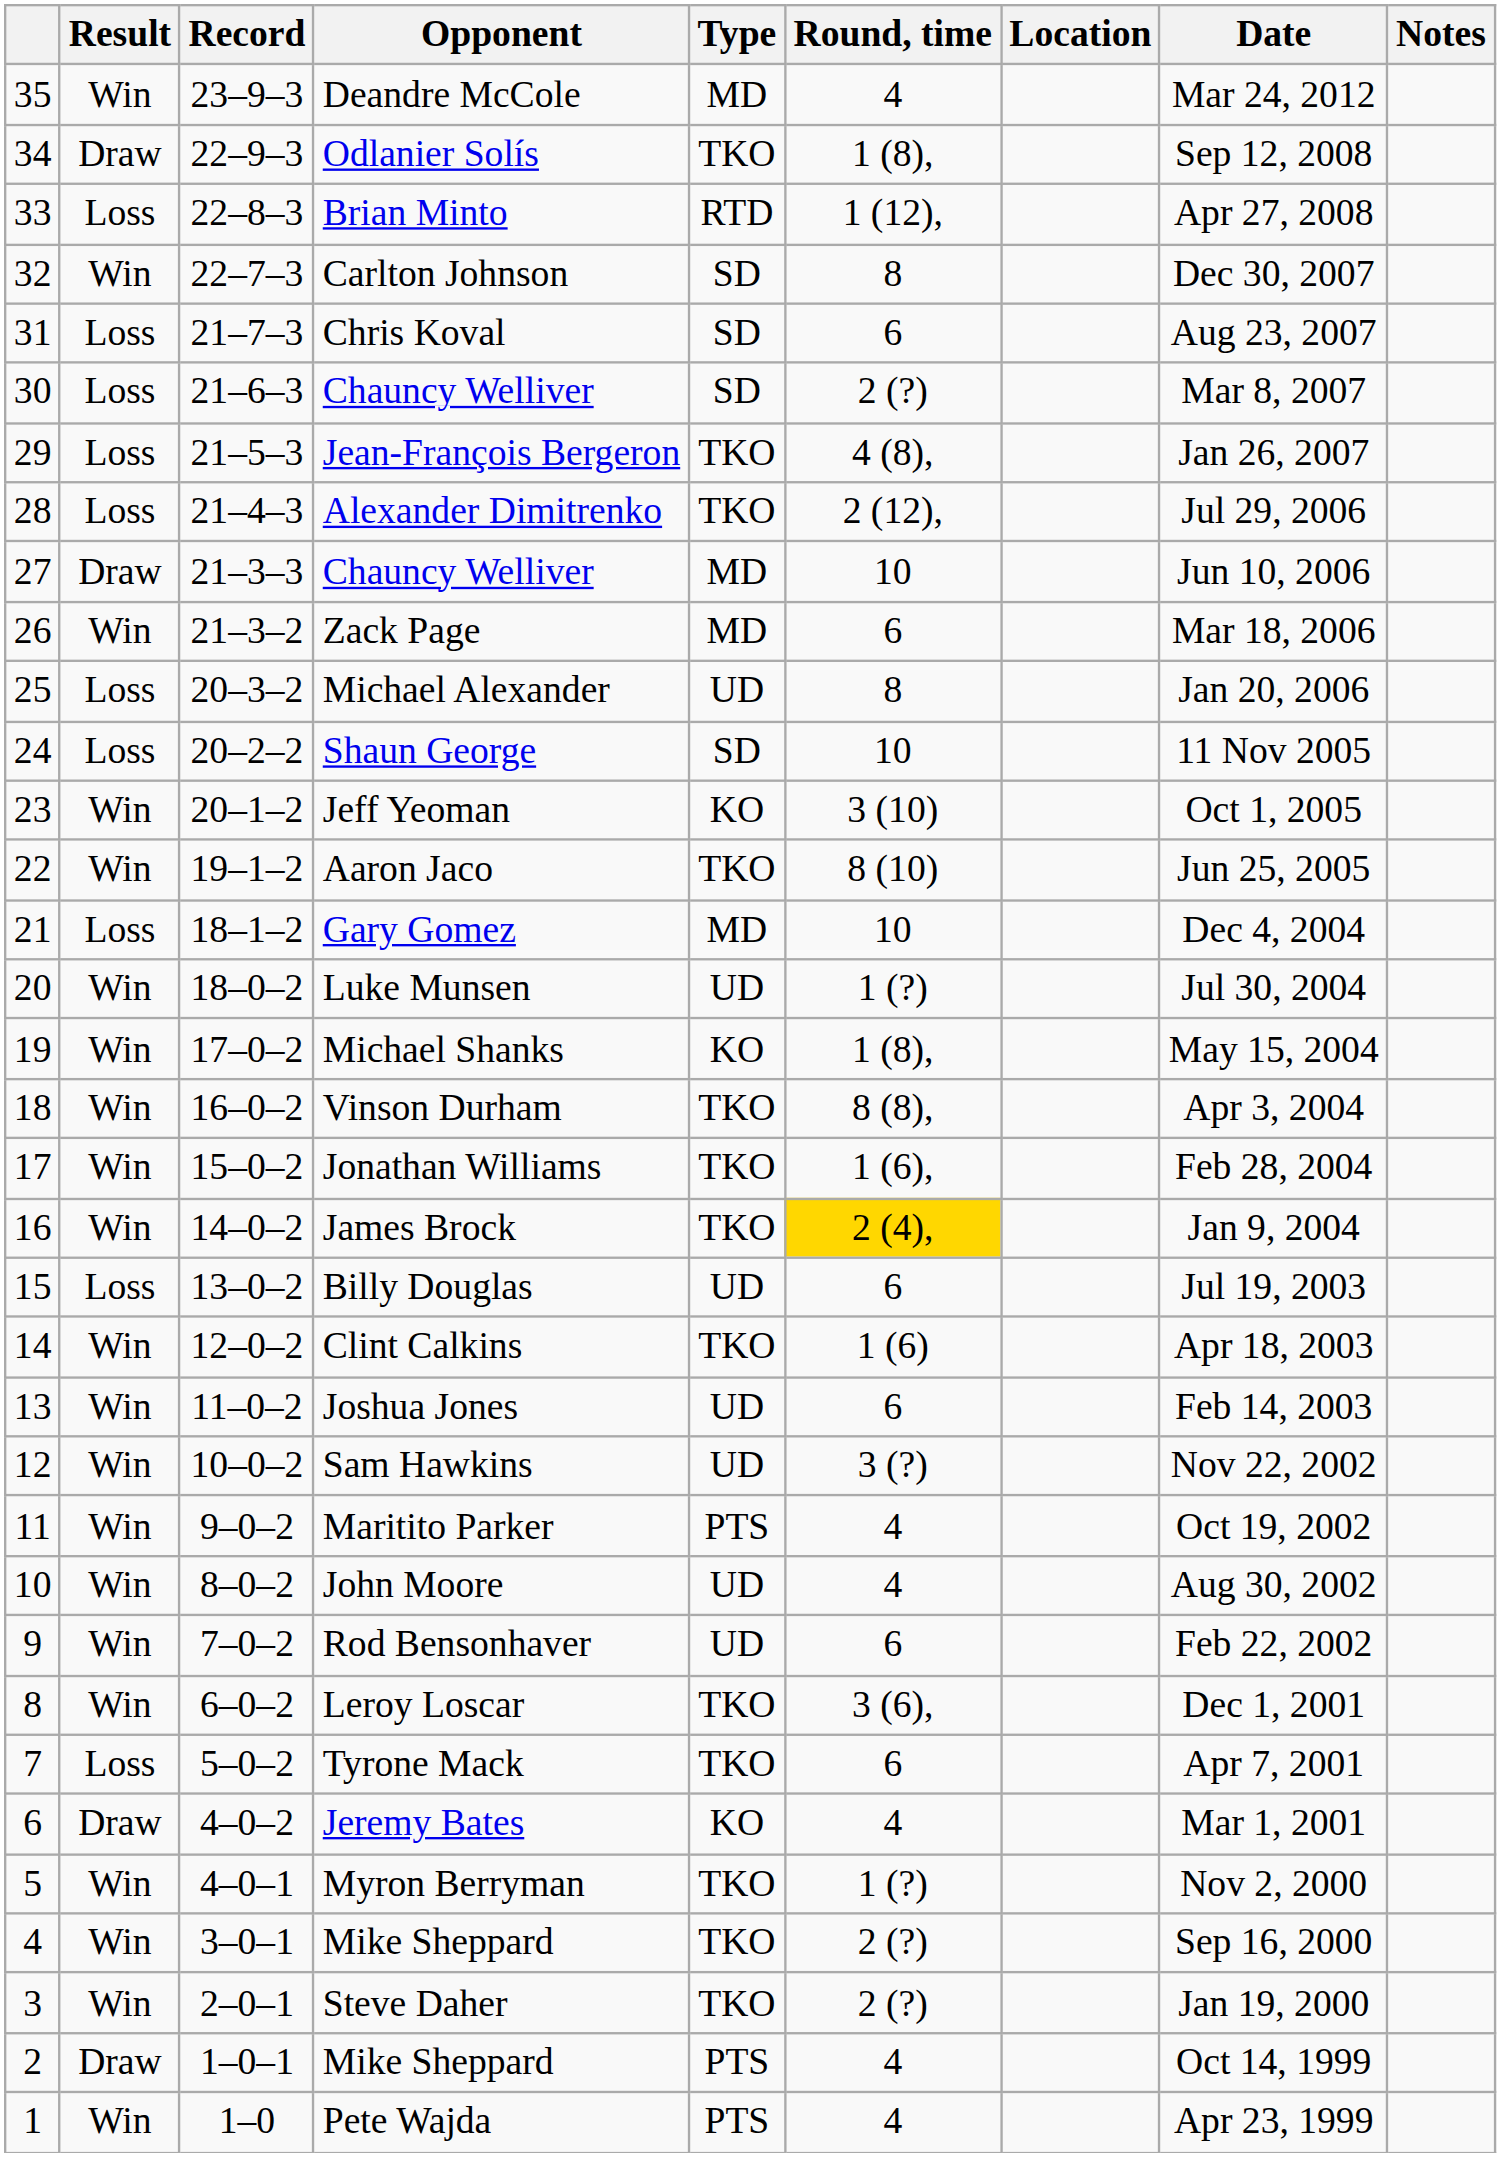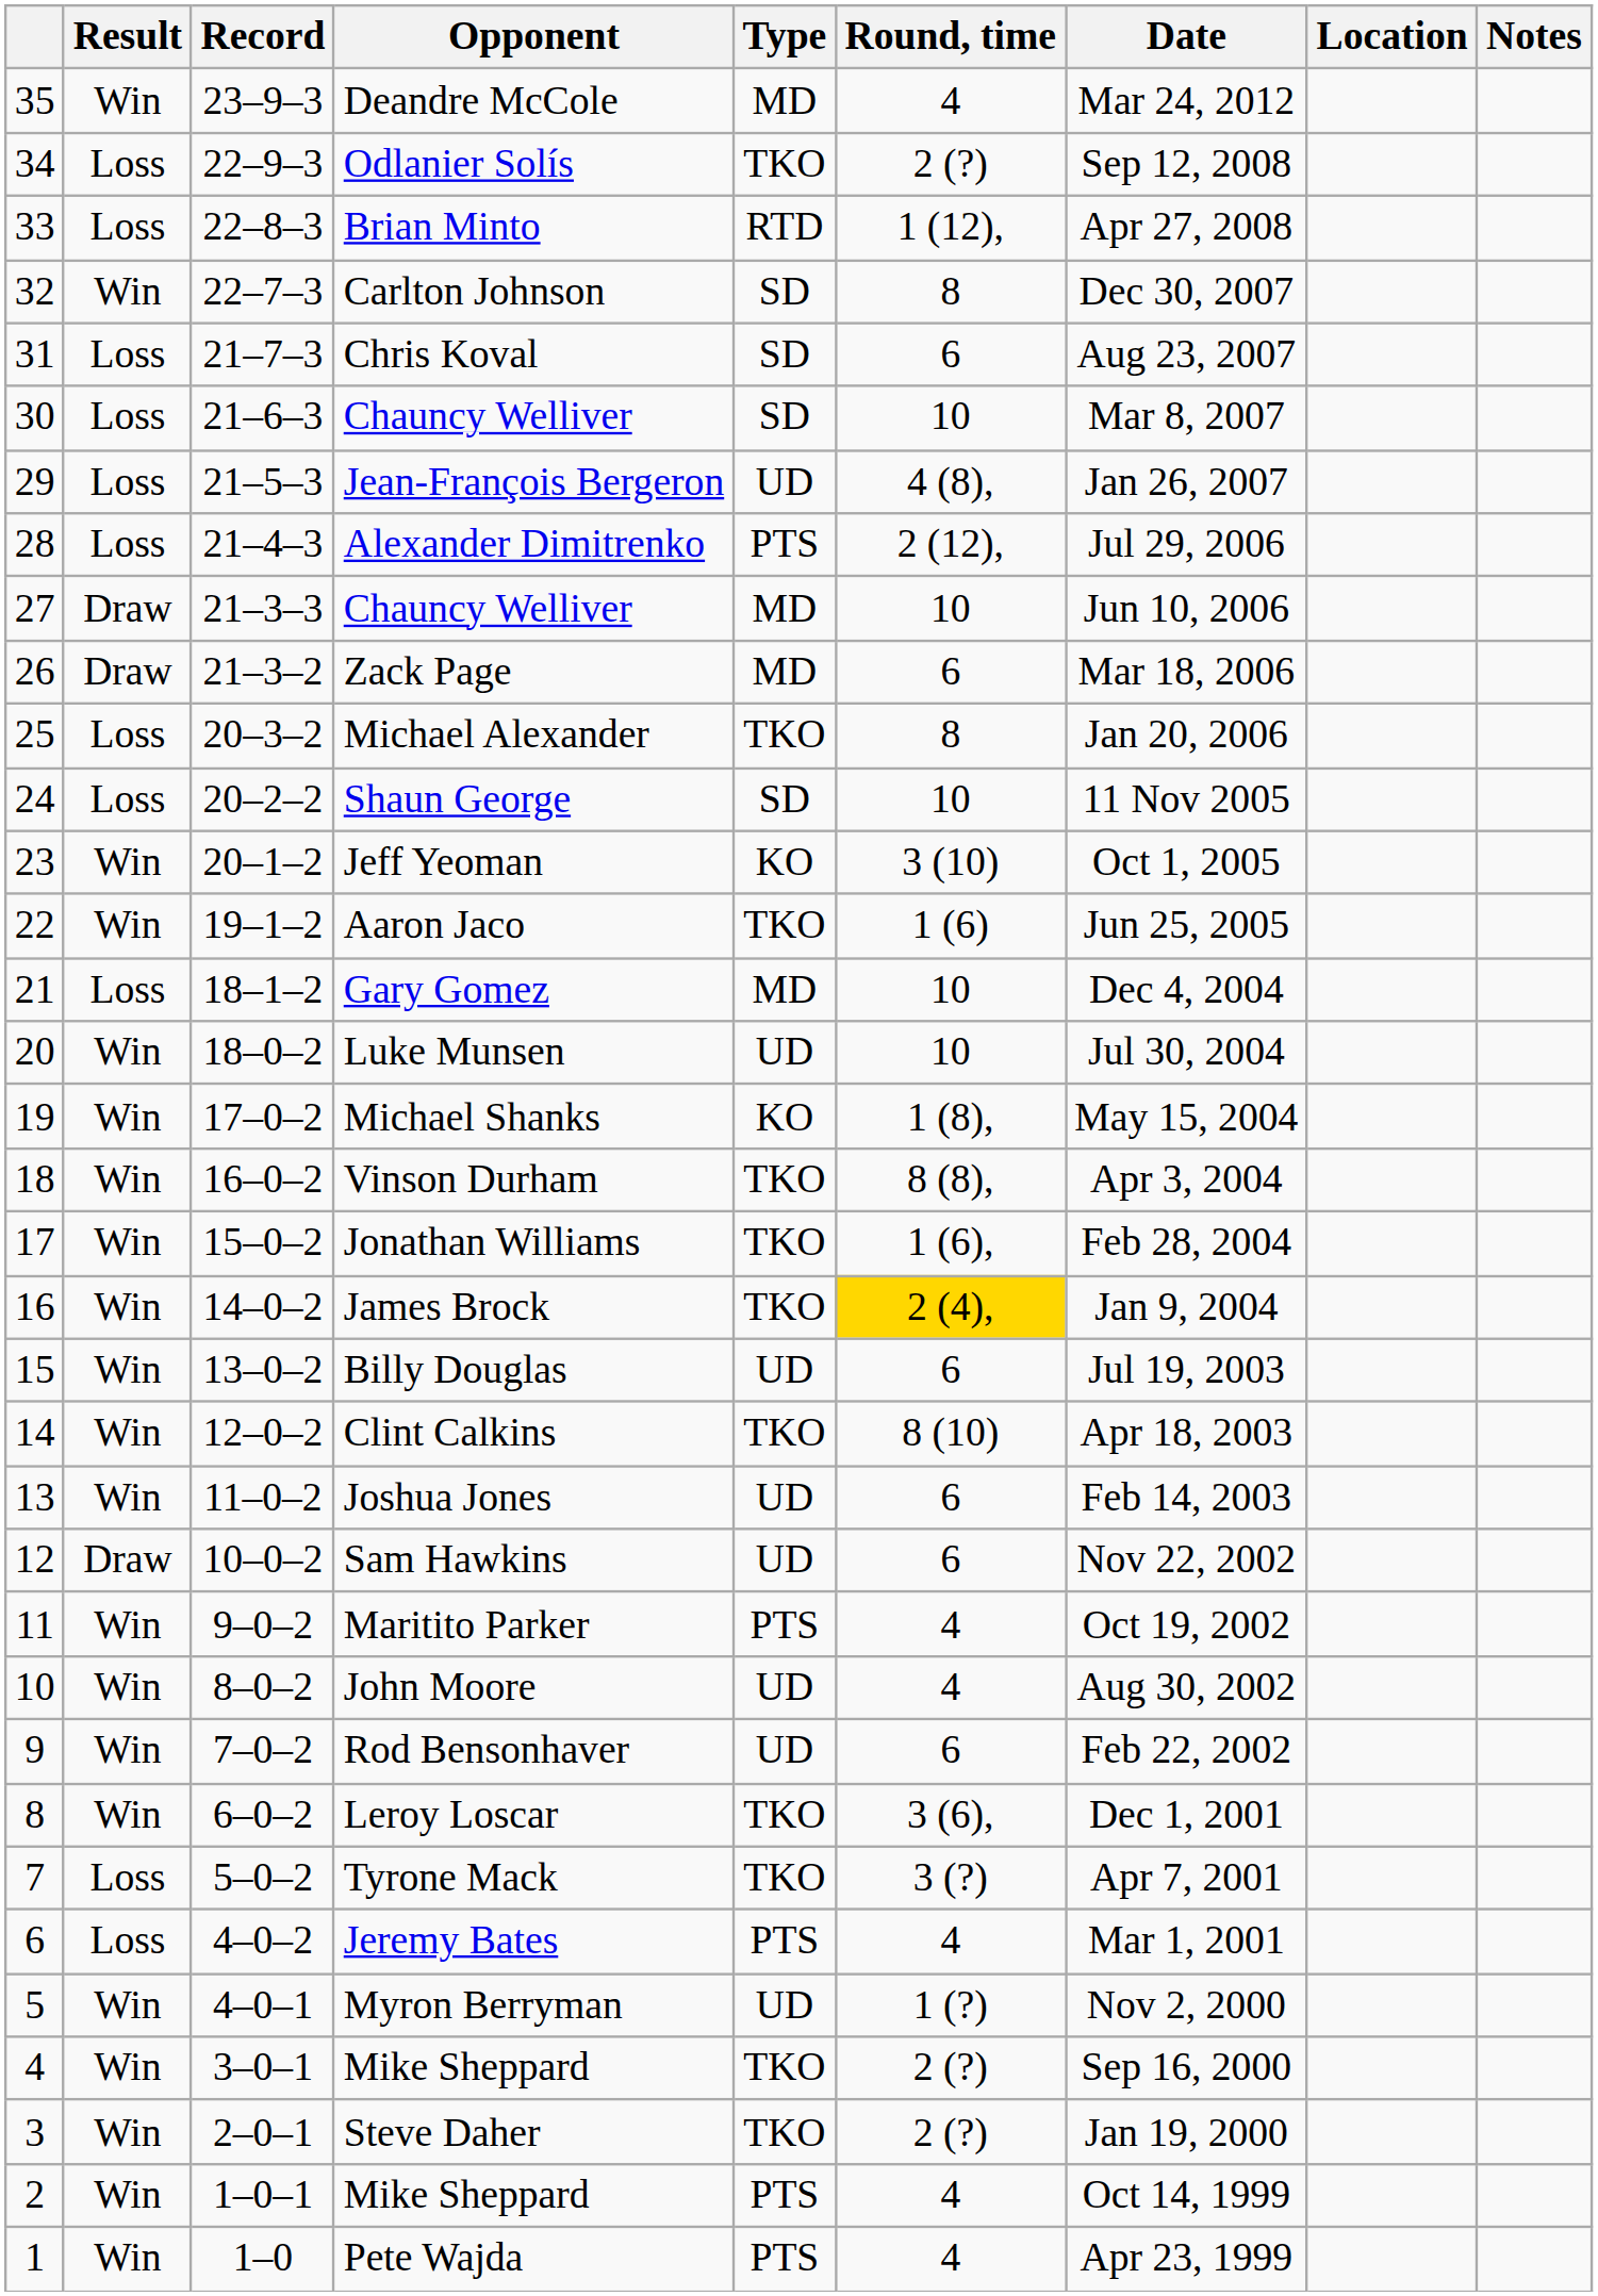columns swapped: Date <-> Location
Odlanier Solís | Result: Draw -> Loss
Odlanier Solís | Round, time: 1 (8), -> 2 (?)
30 / Chauncy Welliver | Round, time: 2 (?) -> 10
Jean-François Bergeron | Type: TKO -> UD
Alexander Dimitrenko | Type: TKO -> PTS
Zack Page | Result: Win -> Draw
Michael Alexander | Type: UD -> TKO
Aaron Jaco | Round, time: 8 (10) -> 1 (6)
Luke Munsen | Round, time: 1 (?) -> 10
Billy Douglas | Result: Loss -> Win
Clint Calkins | Round, time: 1 (6) -> 8 (10)
Sam Hawkins | Result: Win -> Draw
Sam Hawkins | Round, time: 3 (?) -> 6
Tyrone Mack | Round, time: 6 -> 3 (?)
Jeremy Bates | Result: Draw -> Loss
Jeremy Bates | Type: KO -> PTS
Myron Berryman | Type: TKO -> UD
2 / Mike Sheppard | Result: Draw -> Win
